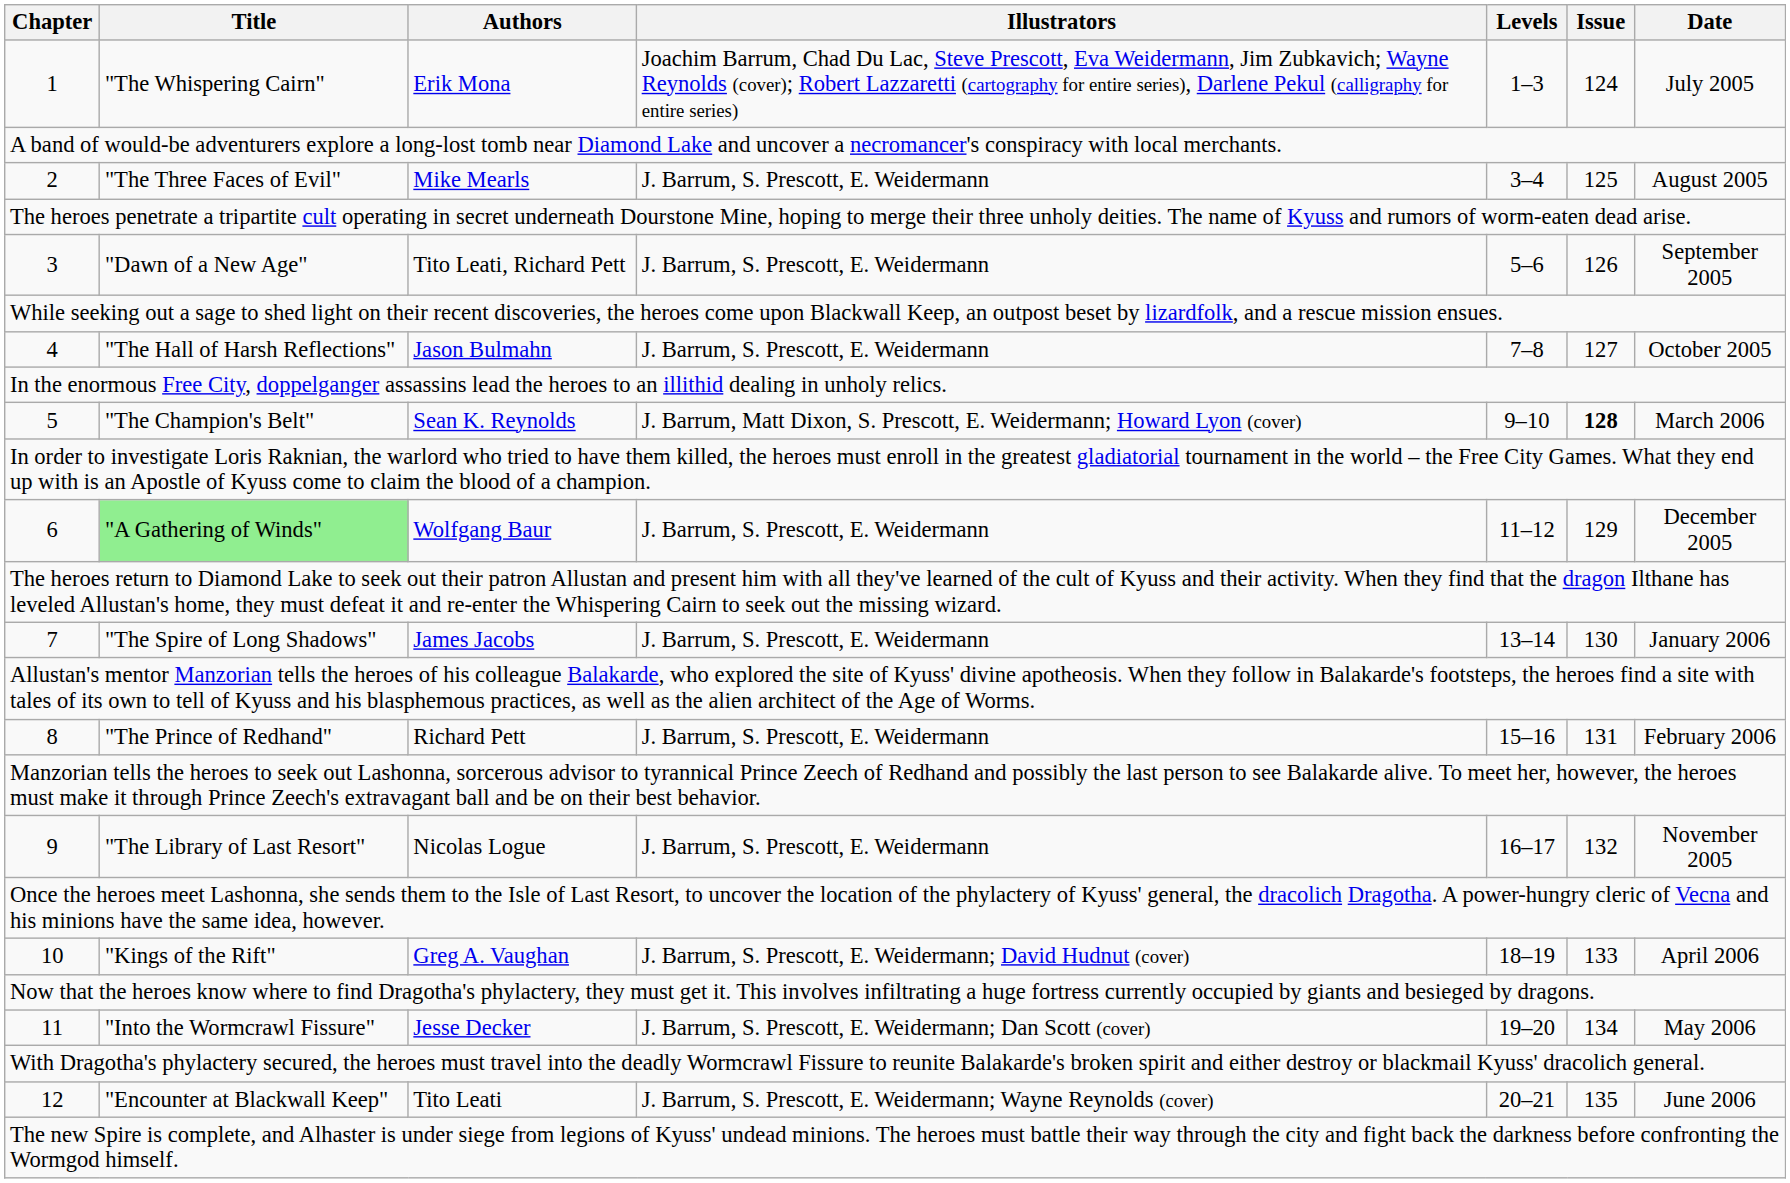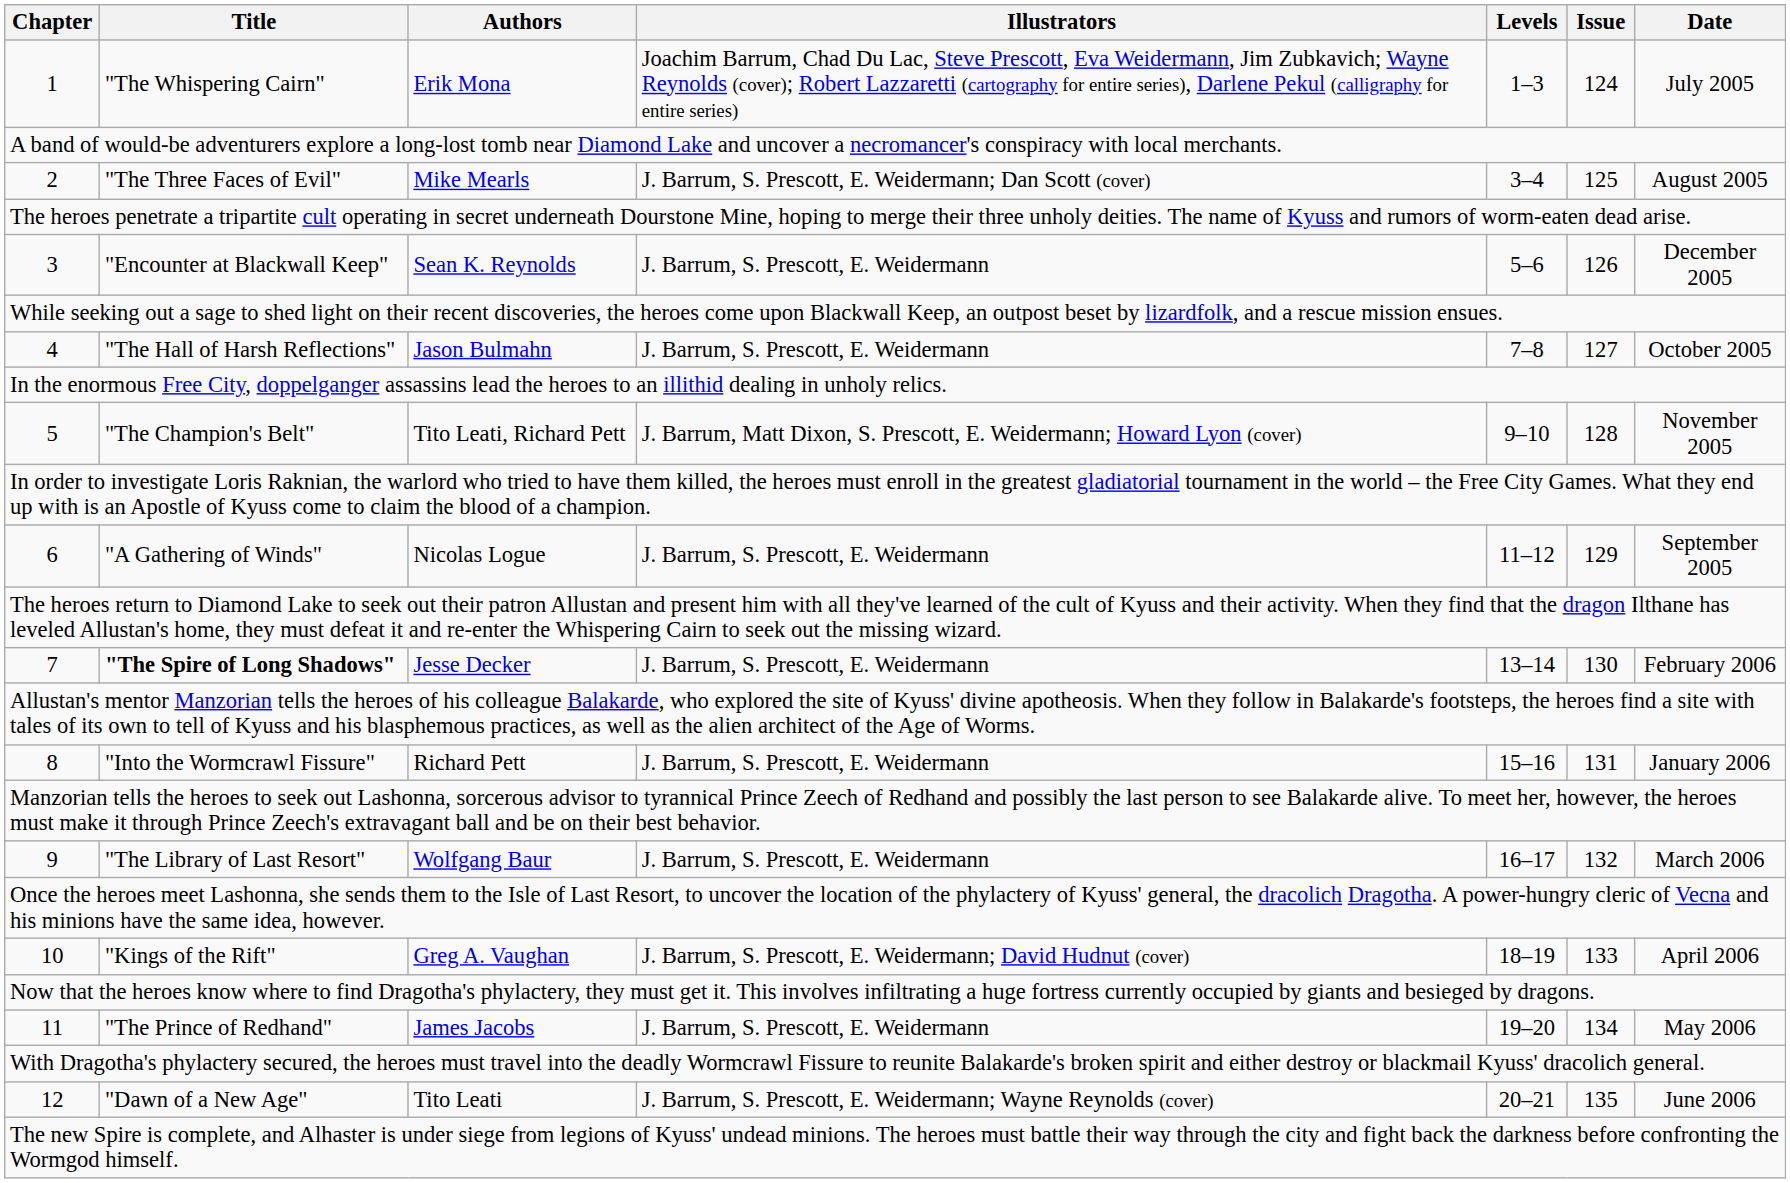2 | Illustrators: J. Barrum, S. Prescott, E. Weidermann -> J. Barrum, S. Prescott, E. Weidermann; Dan Scott (cover)
3 | Title: "Dawn of a New Age" -> "Encounter at Blackwall Keep"
3 | Authors: Tito Leati, Richard Pett -> Sean K. Reynolds
3 | Date: September 2005 -> December 2005
5 | Authors: Sean K. Reynolds -> Tito Leati, Richard Pett
5 | Issue: bold -> normal
5 | Date: March 2006 -> November 2005
6 | Title: lightgreen background -> no background
6 | Authors: Wolfgang Baur -> Nicolas Logue
6 | Date: December 2005 -> September 2005
7 | Title: normal -> bold
7 | Authors: James Jacobs -> Jesse Decker
7 | Date: January 2006 -> February 2006
8 | Title: "The Prince of Redhand" -> "Into the Wormcrawl Fissure"
8 | Date: February 2006 -> January 2006
9 | Authors: Nicolas Logue -> Wolfgang Baur
9 | Date: November 2005 -> March 2006
11 | Title: "Into the Wormcrawl Fissure" -> "The Prince of Redhand"
11 | Authors: Jesse Decker -> James Jacobs
11 | Illustrators: J. Barrum, S. Prescott, E. Weidermann; Dan Scott (cover) -> J. Barrum, S. Prescott, E. Weidermann
12 | Title: "Encounter at Blackwall Keep" -> "Dawn of a New Age"
